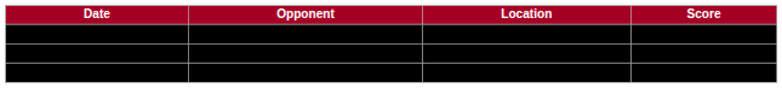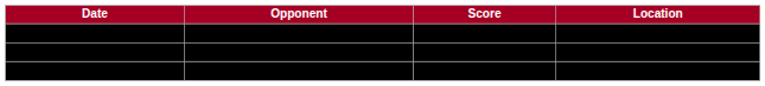columns swapped: Location <-> Score
